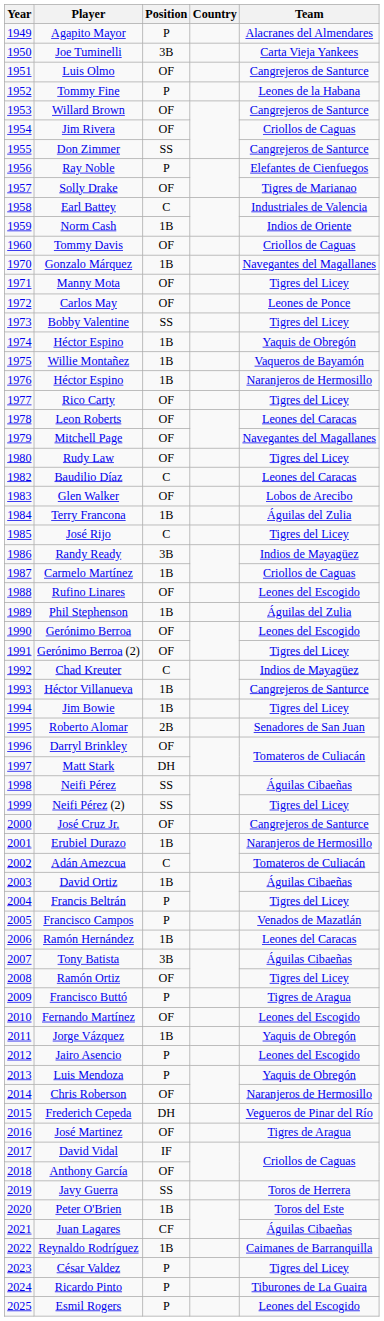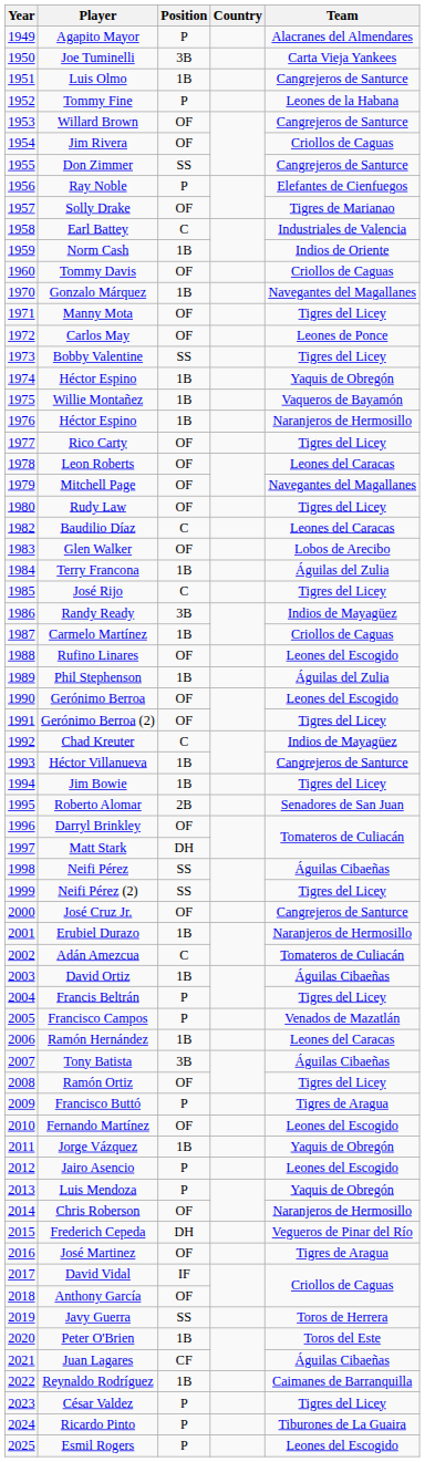Luis Olmo | Position: OF -> 1B
